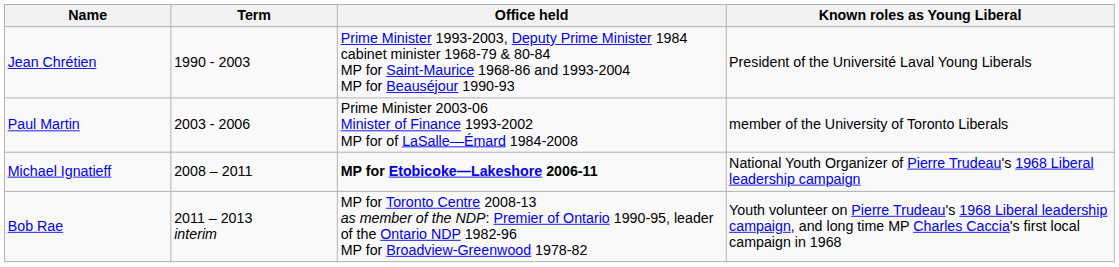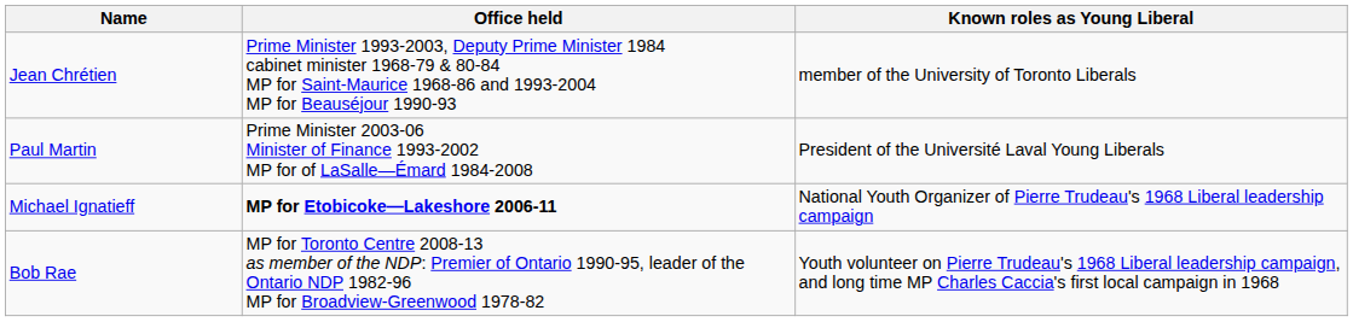- column: Term | 1990 - 2003 | 2003 - 2006 | 2008 – 2011 | 2011 – 2013 interim
Jean Chrétien | Known roles as Young Liberal: President of the Université Laval Young Liberals -> member of the University of Toronto Liberals
Paul Martin | Known roles as Young Liberal: member of the University of Toronto Liberals -> President of the Université Laval Young Liberals
